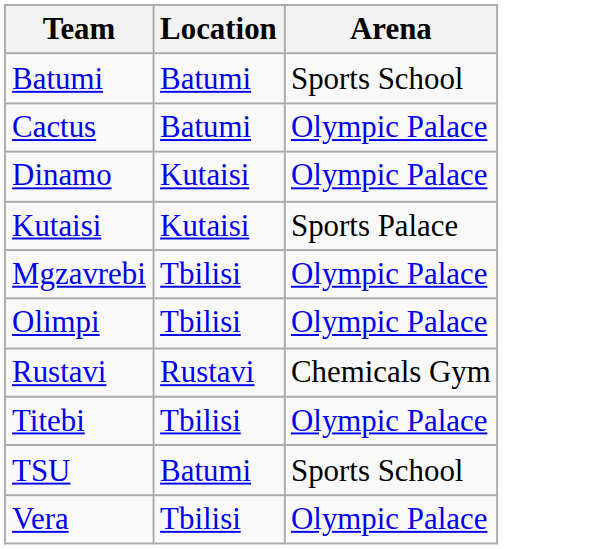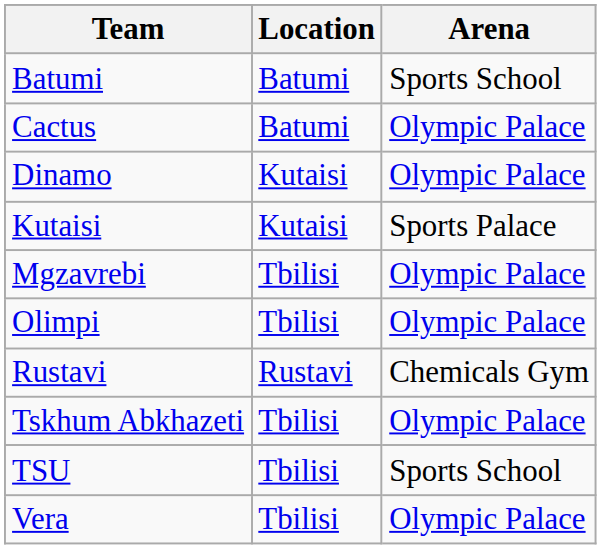- row: Titebi | Tbilisi | Olympic Palace
+ row: Tskhum Abkhazeti | Tbilisi | Olympic Palace
TSU | Location: Batumi -> Tbilisi
